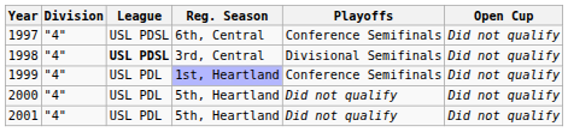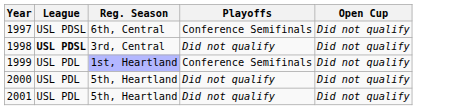- column: Division | "4" | "4" | "4" | "4" | "4"
1998 | Playoffs: Divisional Semifinals -> Did not qualify
